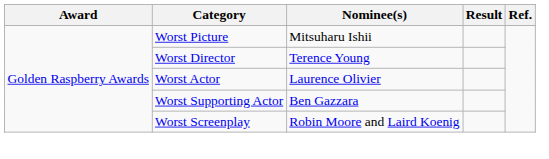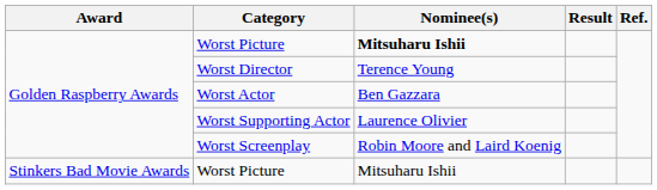Golden Raspberry Awards / Worst Picture | Nominee(s): normal -> bold
Worst Actor | Nominee(s): Laurence Olivier -> Ben Gazzara
Worst Supporting Actor | Nominee(s): Ben Gazzara -> Laurence Olivier
+ row: Stinkers Bad Movie Awards | Worst Picture | Mitsuharu Ishii
